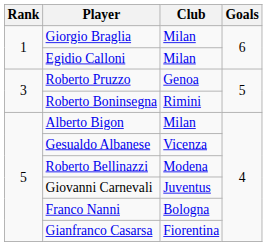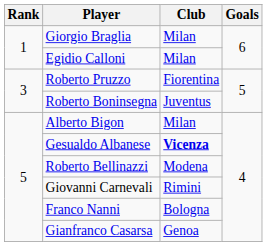Roberto Pruzzo | Club: Genoa -> Fiorentina
Roberto Boninsegna | Club: Rimini -> Juventus
Gesualdo Albanese | Club: normal -> bold
Giovanni Carnevali | Club: Juventus -> Rimini
Gianfranco Casarsa | Club: Fiorentina -> Genoa
